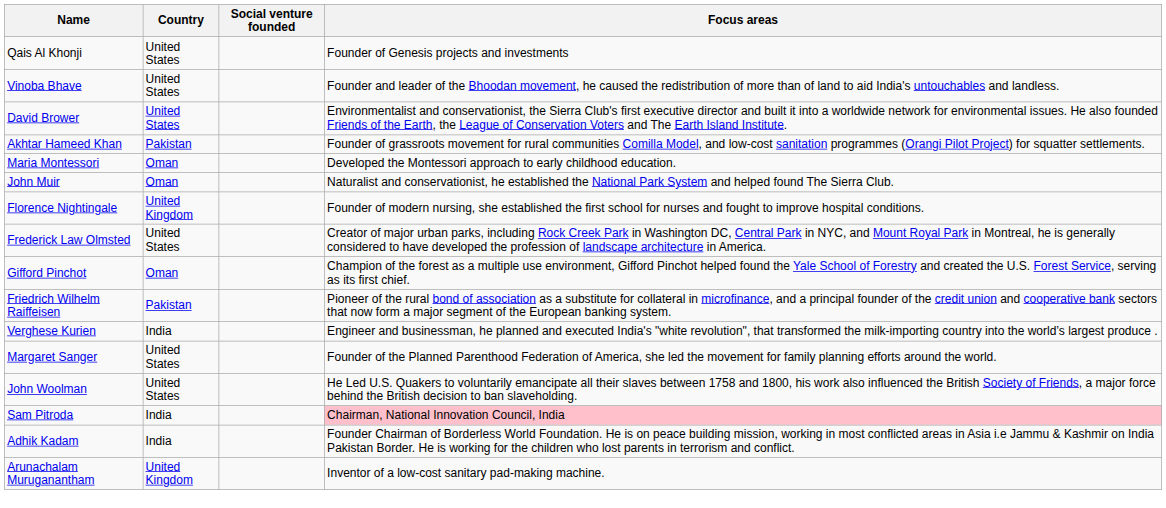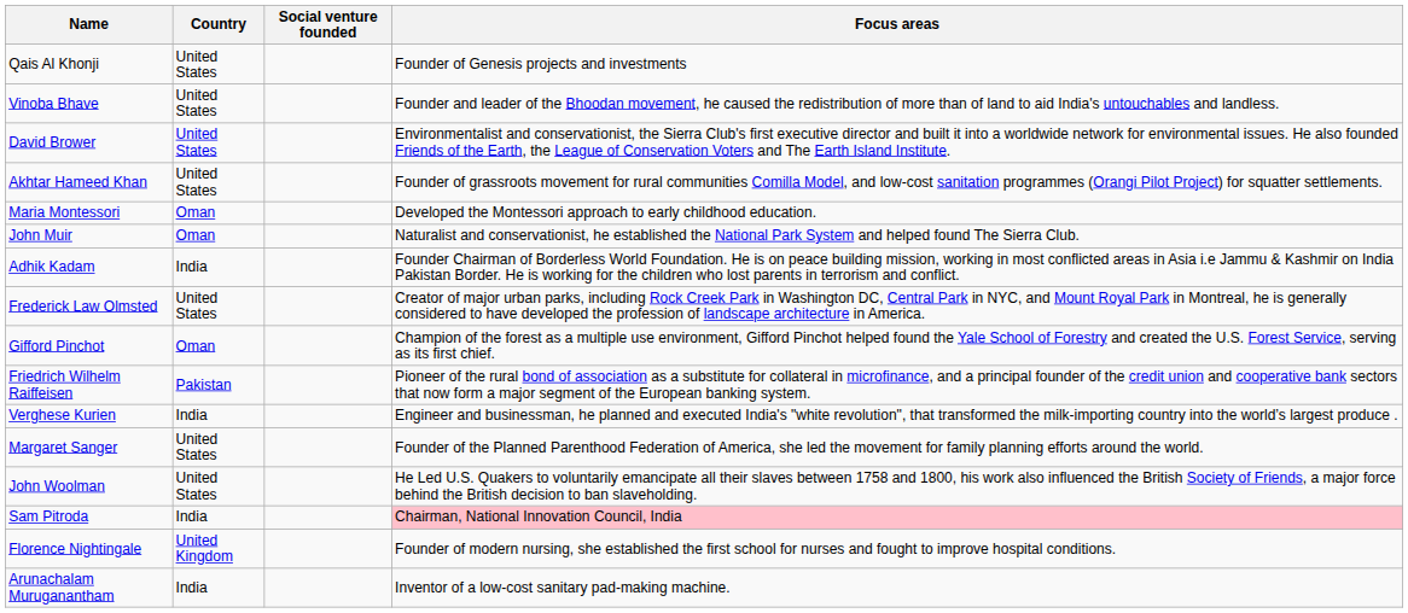Akhtar Hameed Khan | Country: Pakistan -> United States
rows swapped: Florence Nightingale <-> Adhik Kadam
Arunachalam Muruganantham | Country: United Kingdom -> India
